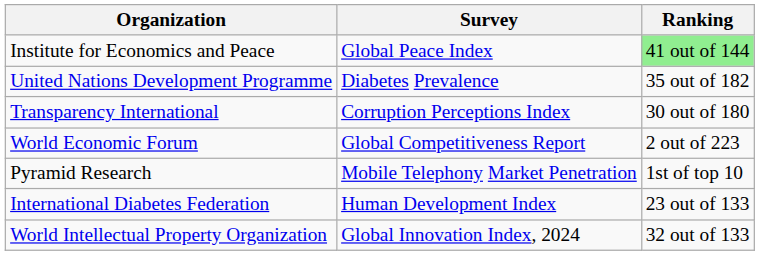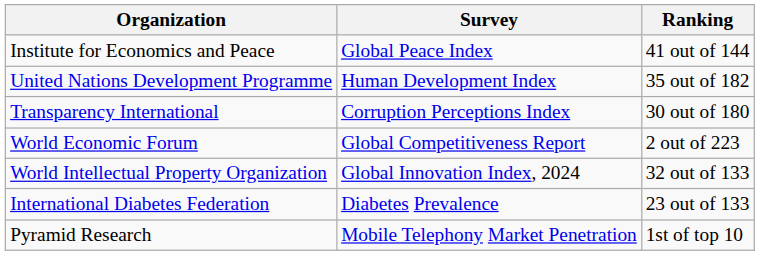Institute for Economics and Peace | Ranking: lightgreen background -> no background
United Nations Development Programme | Survey: Diabetes Prevalence -> Human Development Index
rows swapped: Pyramid Research <-> World Intellectual Property Organization
International Diabetes Federation | Survey: Human Development Index -> Diabetes Prevalence
